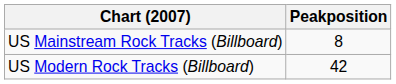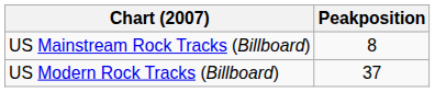US Modern Rock Tracks (Billboard) | Peakposition: 42 -> 37
